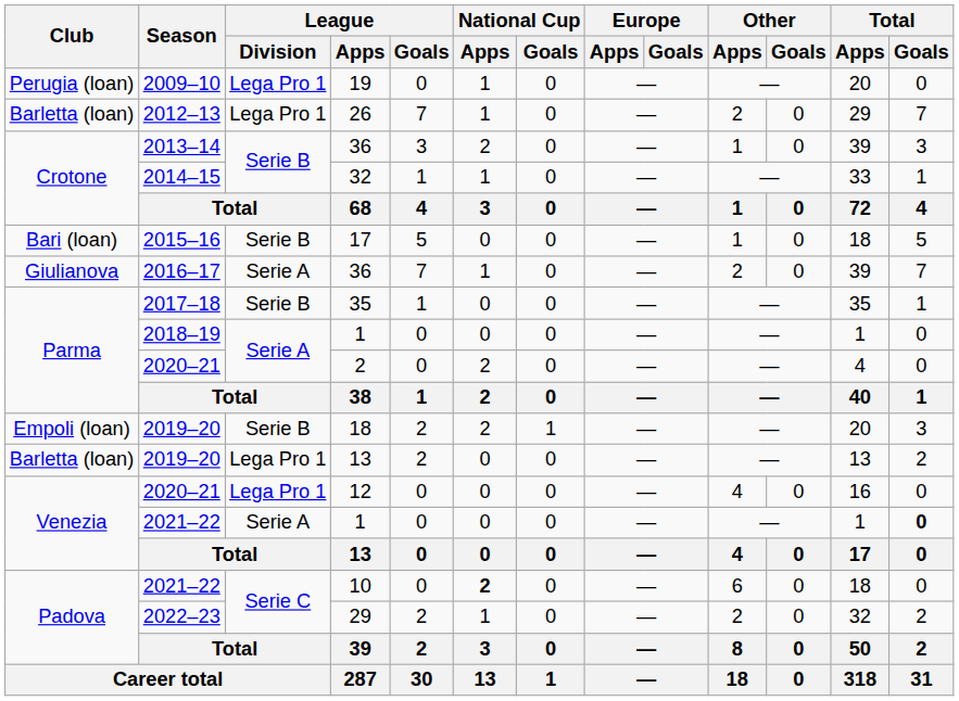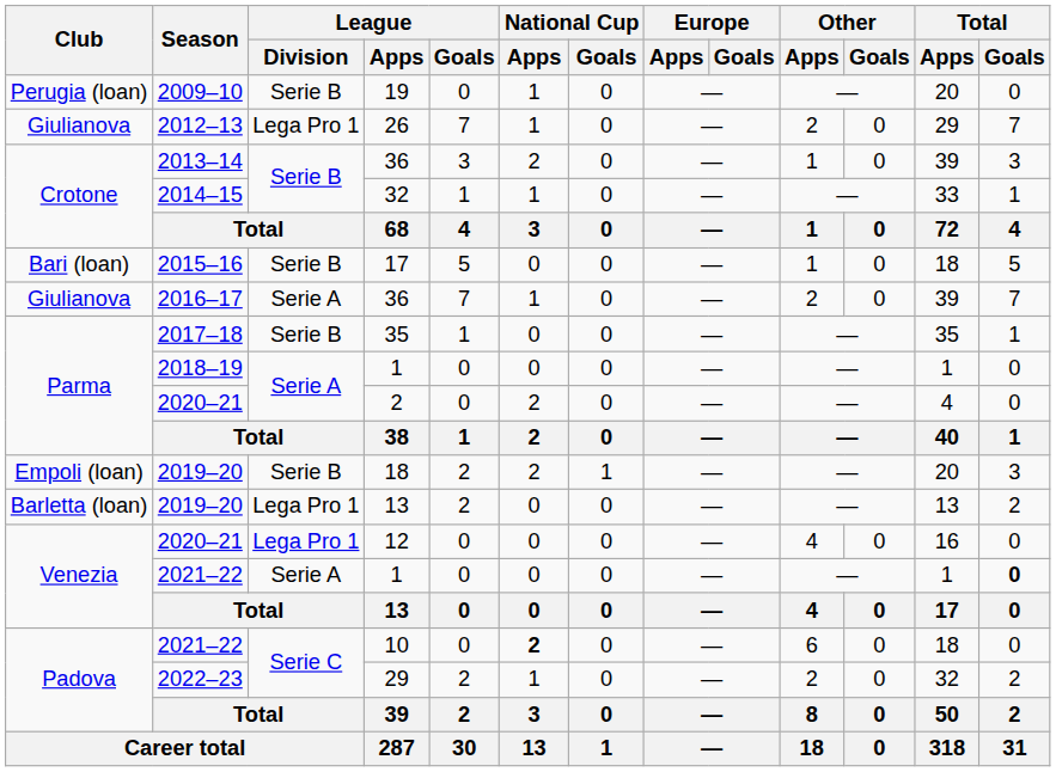19 | League / Division: Lega Pro 1 -> Serie B
26 | Club: Barletta (loan) -> Giulianova
